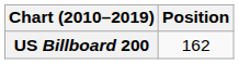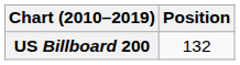US Billboard 200 | Position: 162 -> 132
